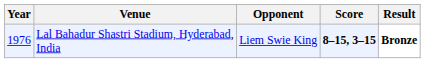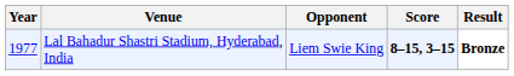Lal Bahadur Shastri Stadium, Hyderabad, India | Year: 1976 -> 1977
